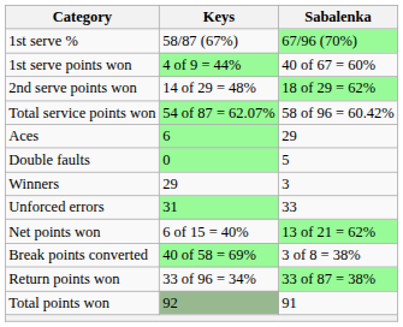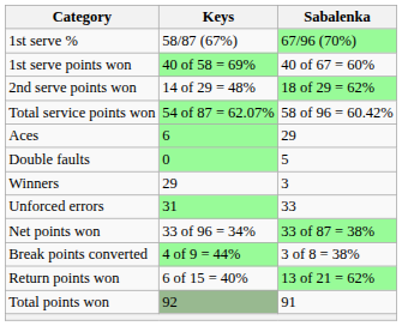1st serve points won | Keys: 4 of 9 = 44% -> 40 of 58 = 69%
Net points won | Keys: 6 of 15 = 40% -> 33 of 96 = 34%
Net points won | Sabalenka: 13 of 21 = 62% -> 33 of 87 = 38%
Break points converted | Keys: 40 of 58 = 69% -> 4 of 9 = 44%
Return points won | Keys: 33 of 96 = 34% -> 6 of 15 = 40%
Return points won | Sabalenka: 33 of 87 = 38% -> 13 of 21 = 62%
